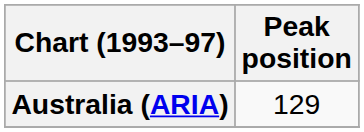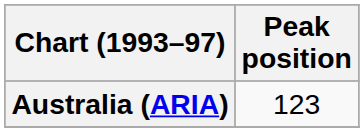Australia (ARIA) | Peak position: 129 -> 123
